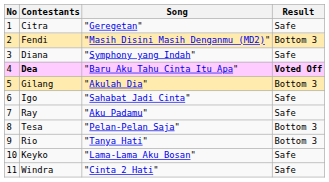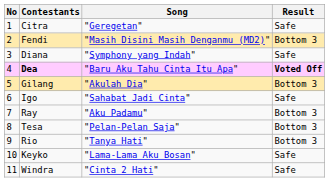Ray | Result: Safe -> Bottom 3
